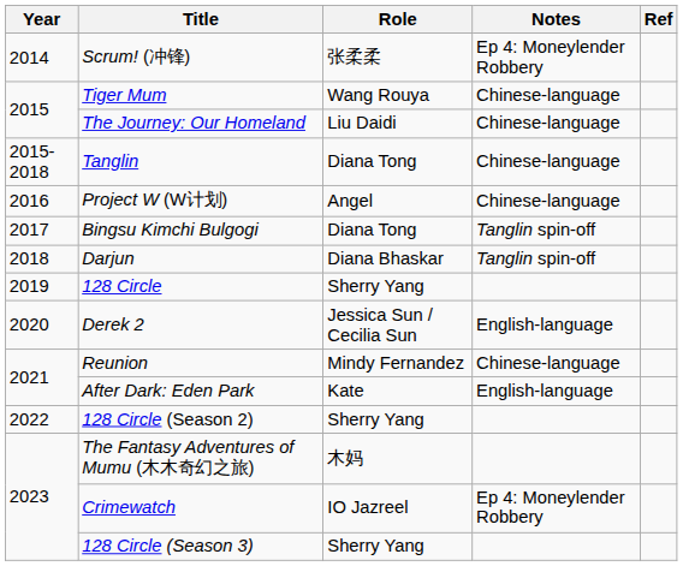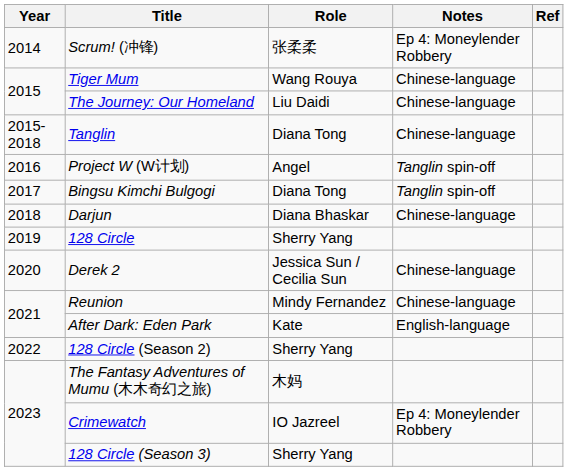Project W (W计划) | Notes: Chinese-language -> Tanglin spin-off
Darjun | Notes: Tanglin spin-off -> Chinese-language
Derek 2 | Notes: English-language -> Chinese-language
